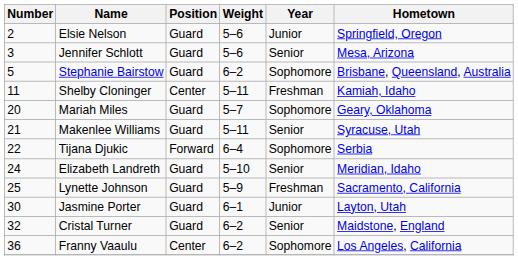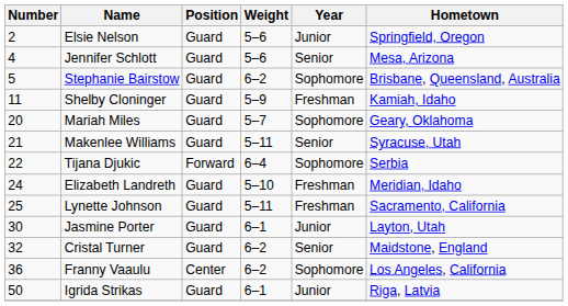Jennifer Schlott | Number: 3 -> 4
Shelby Cloninger | Position: Center -> Guard
Shelby Cloninger | Weight: 5–11 -> 5–9
Elizabeth Landreth | Year: Senior -> Freshman
Lynette Johnson | Weight: 5–9 -> 5–11
+ row: 50 | Igrida Strikas | Guard | 6–1 | Junior | Riga, Latvia
